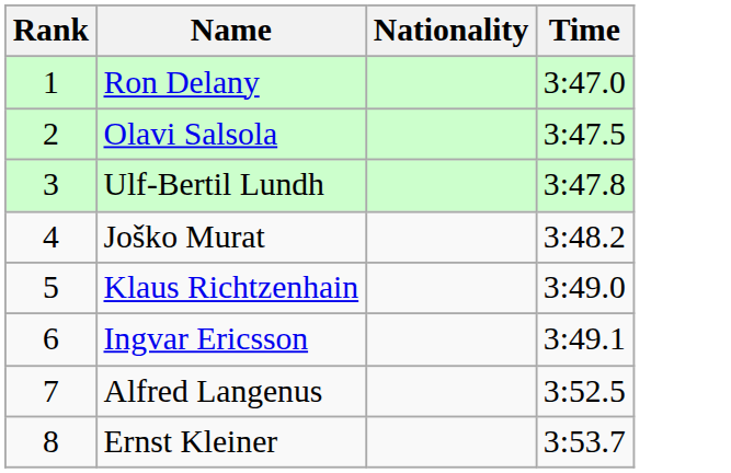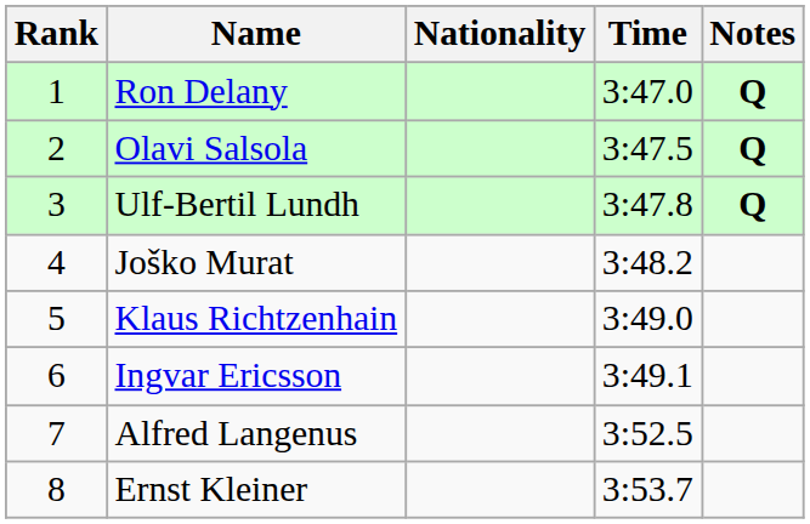+ column: Notes | Q | Q | Q
